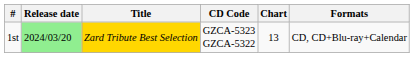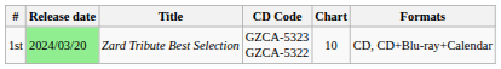1st | Title: gold background -> no background
1st | Chart: 13 -> 10
